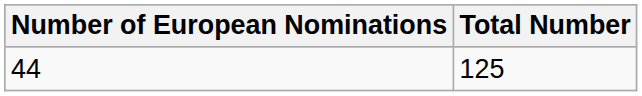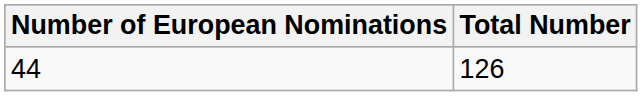44 | Total Number: 125 -> 126
